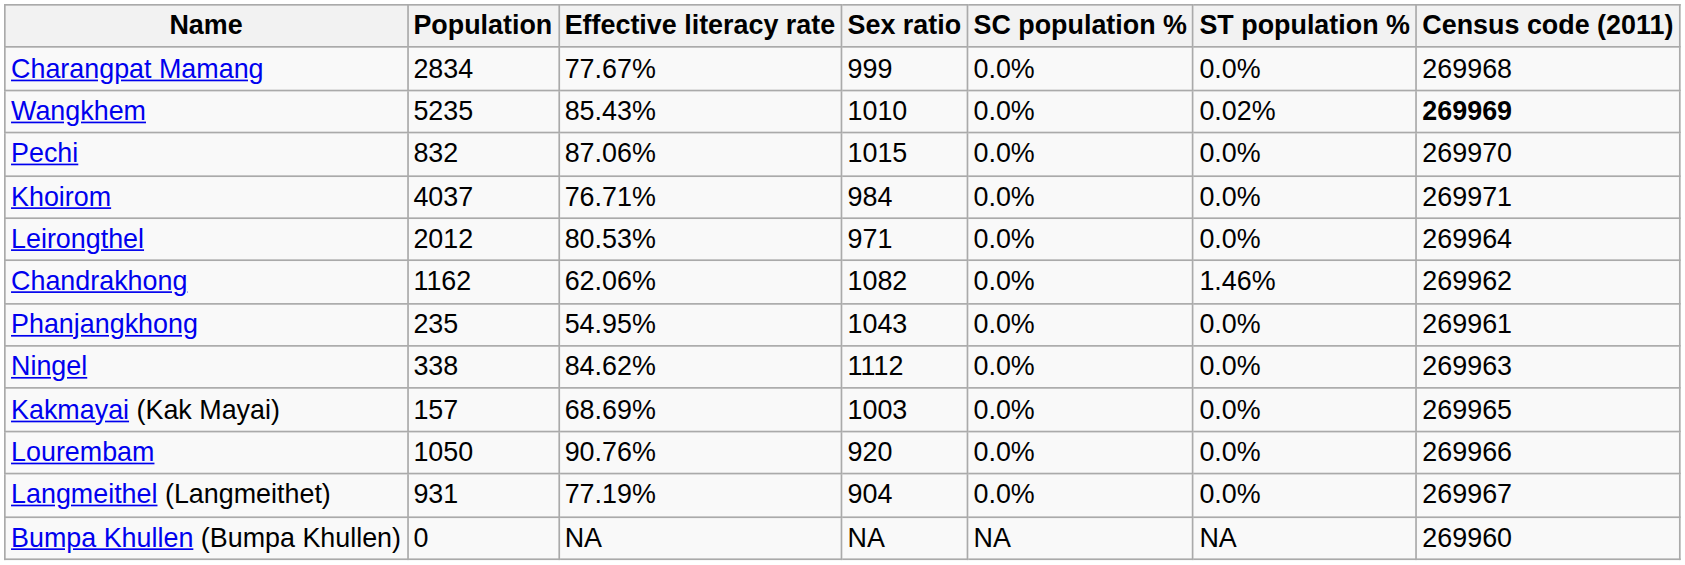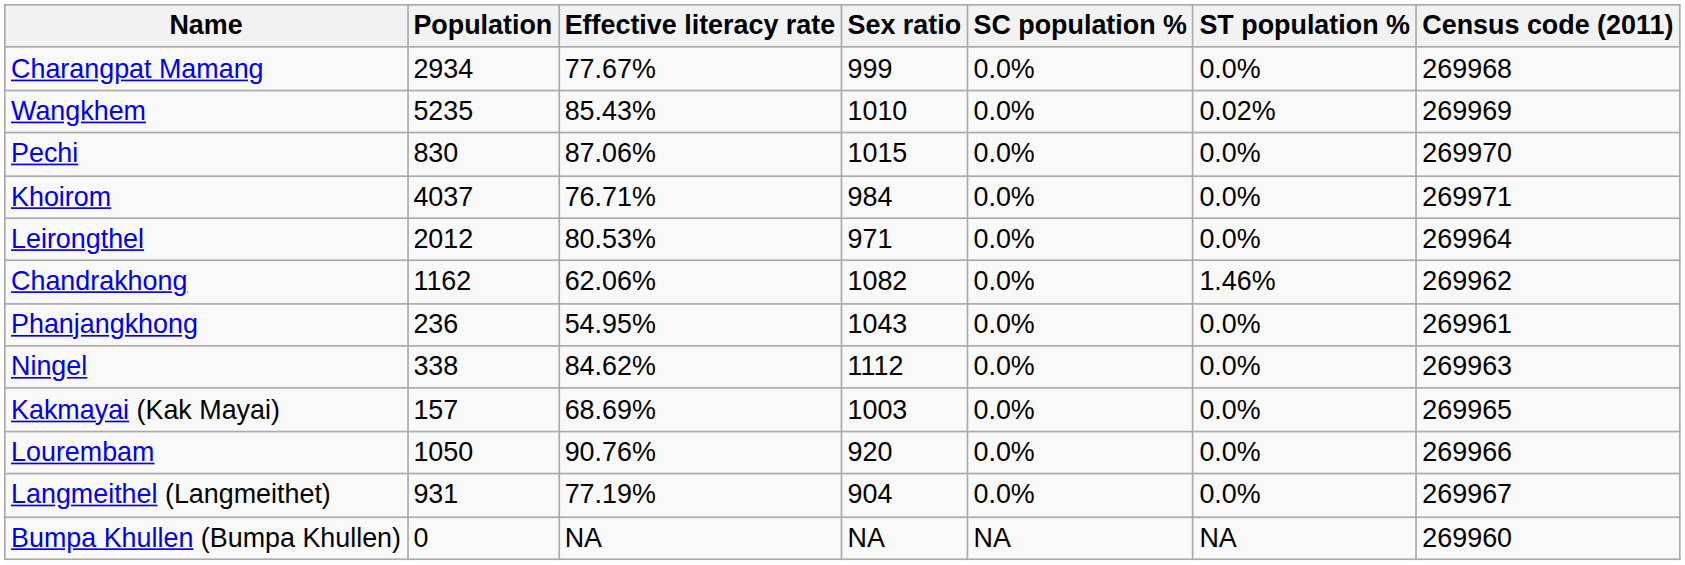Charangpat Mamang | Population: 2834 -> 2934
Wangkhem | Census code (2011): bold -> normal
Pechi | Population: 832 -> 830
Phanjangkhong | Population: 235 -> 236
